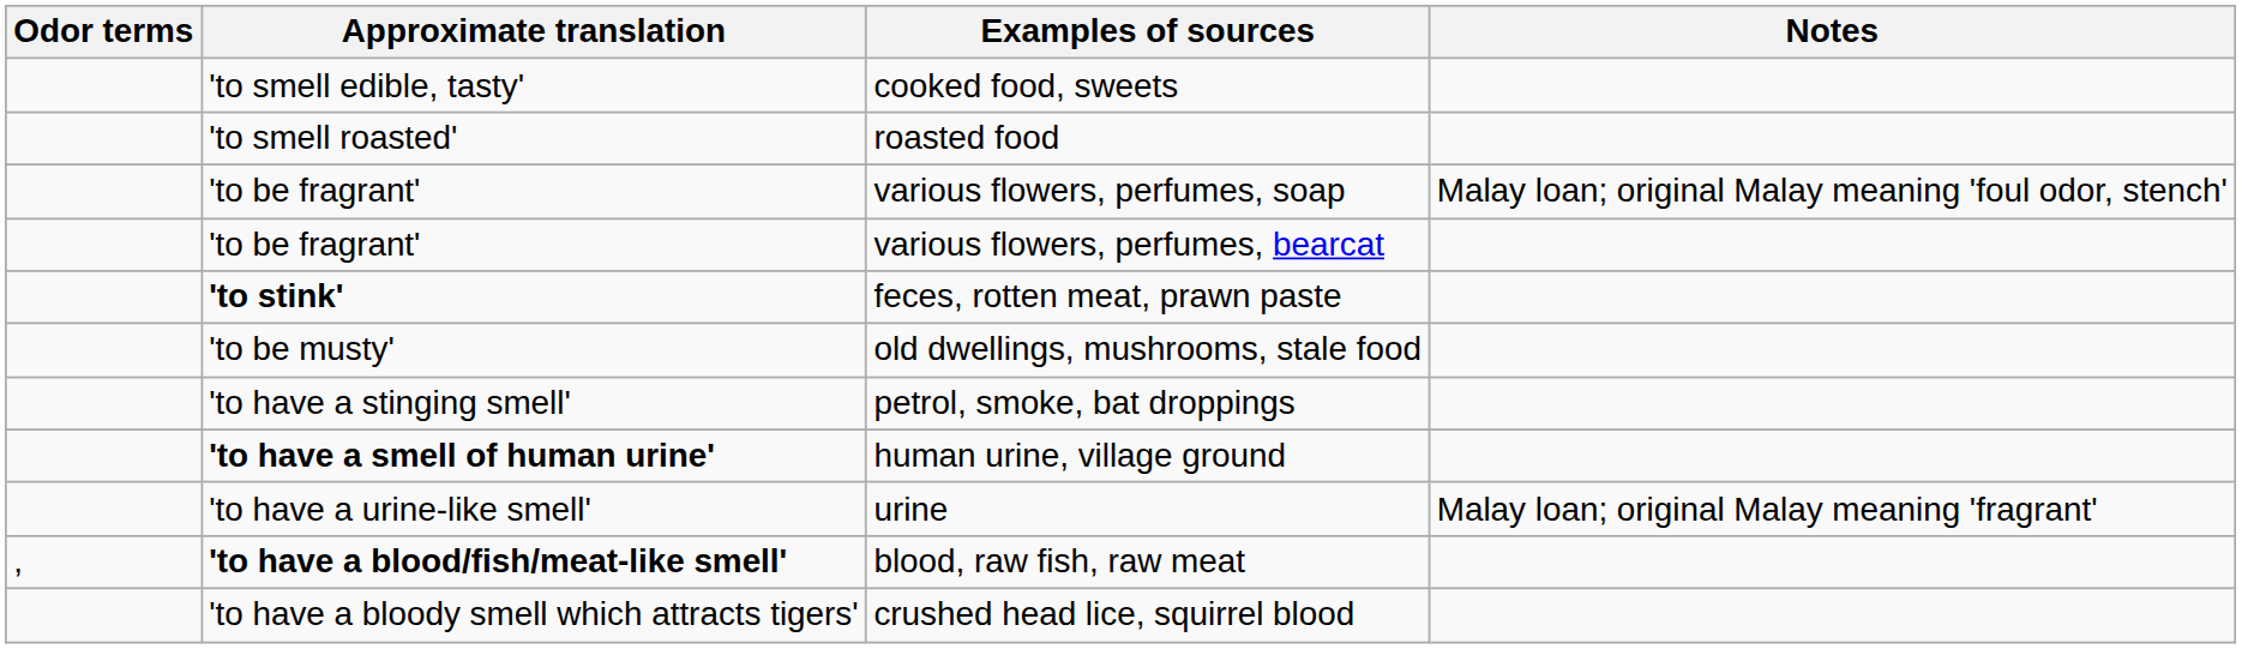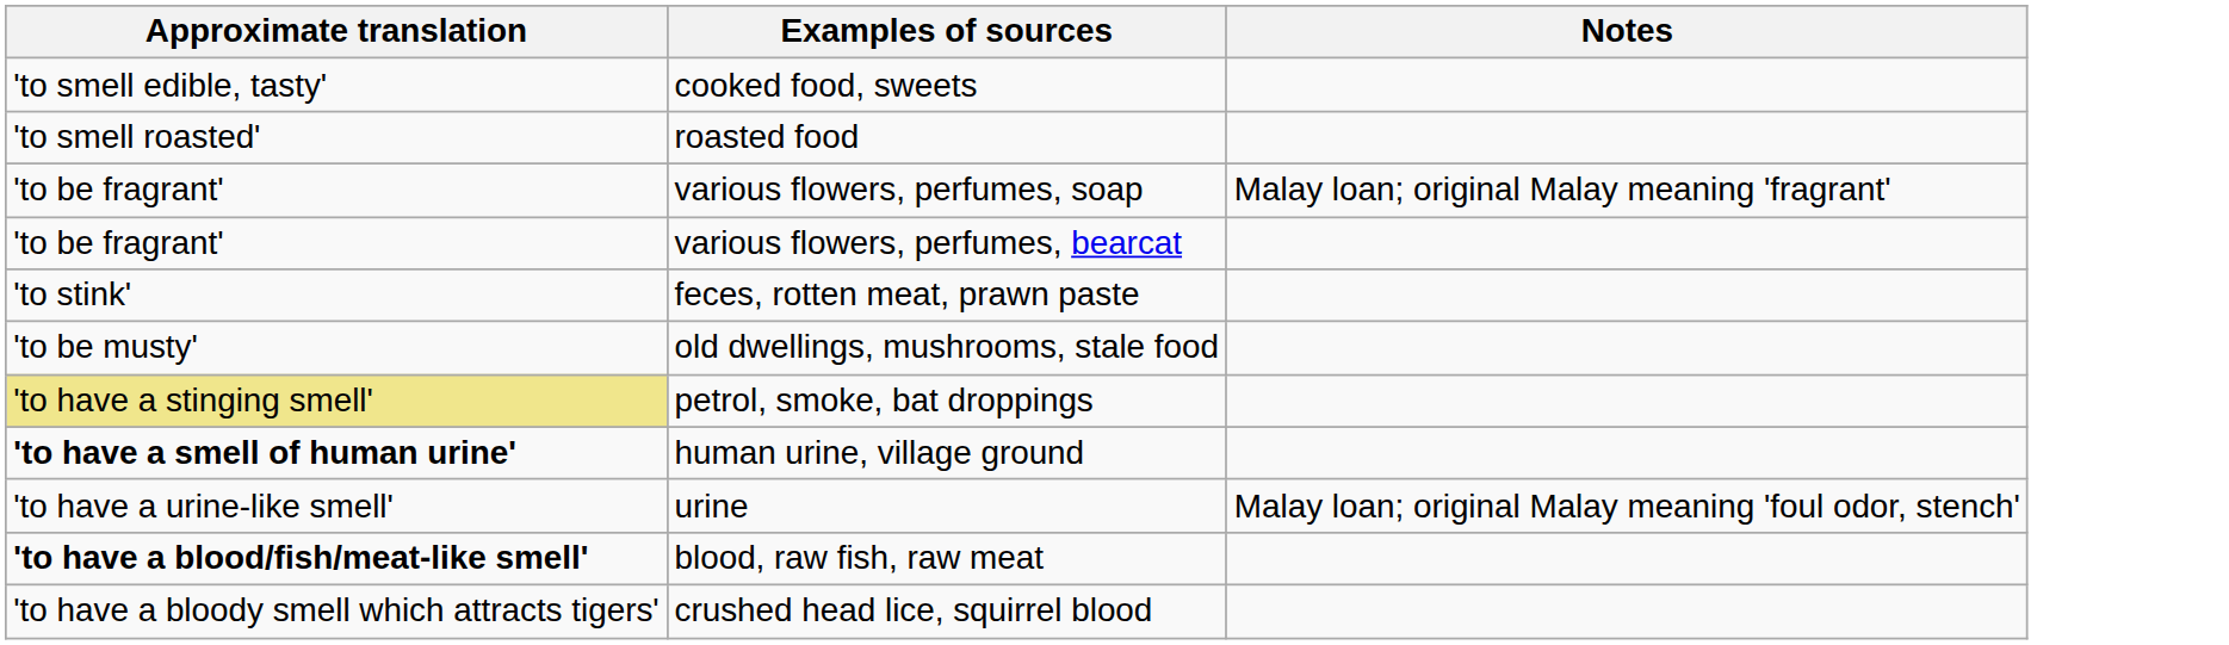- column: Odor terms | ,
various flowers, perfumes, soap | Notes: Malay loan; original Malay meaning 'foul odor, stench' -> Malay loan; original Malay meaning 'fragrant'
feces, rotten meat, prawn paste | Approximate translation: bold -> normal
petrol, smoke, bat droppings | Approximate translation: no background -> khaki background
urine | Notes: Malay loan; original Malay meaning 'fragrant' -> Malay loan; original Malay meaning 'foul odor, stench'
